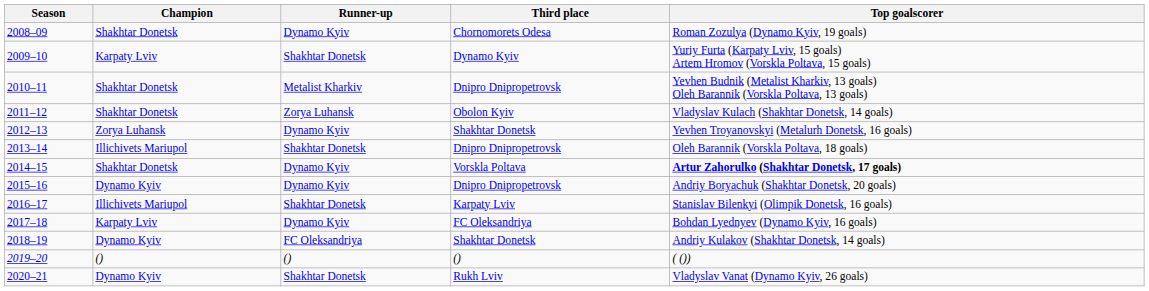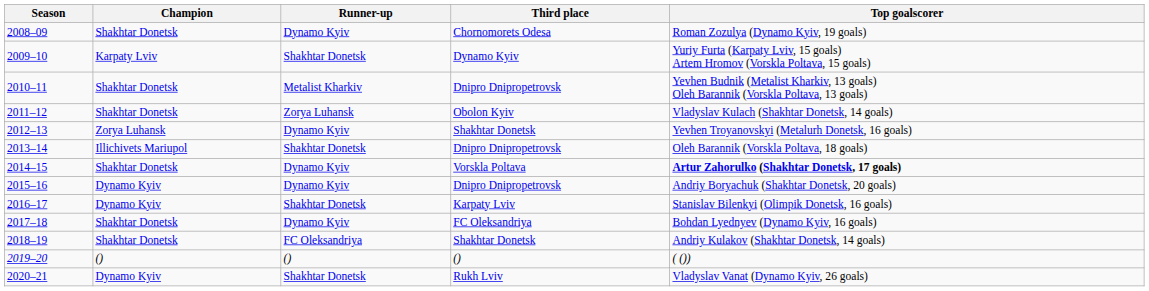2016–17 | Champion: Illichivets Mariupol -> Dynamo Kyiv
2017–18 | Champion: Karpaty Lviv -> Shakhtar Donetsk
2018–19 | Champion: Dynamo Kyiv -> Shakhtar Donetsk
